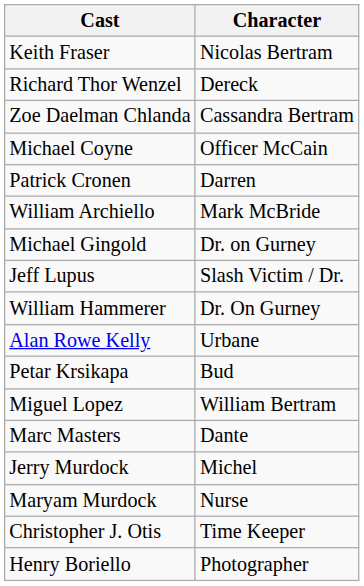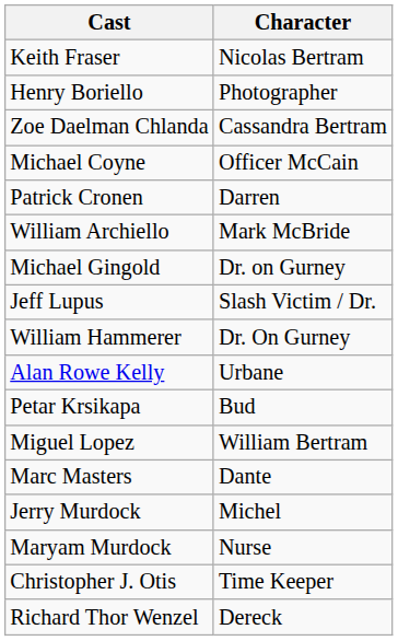rows swapped: Henry Boriello <-> Richard Thor Wenzel
